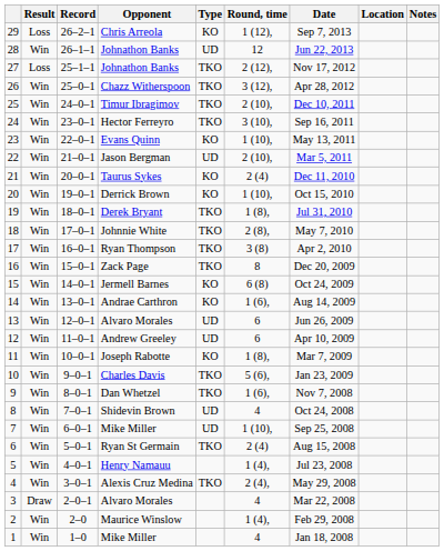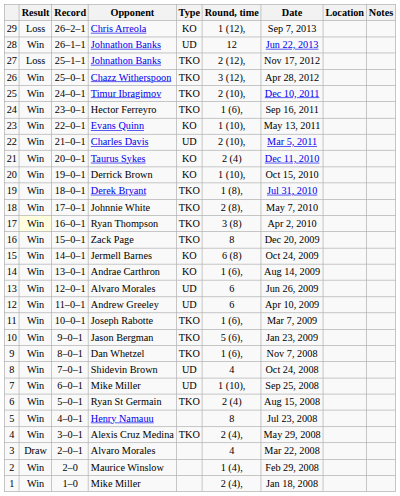24 | Round, time: 3 (10), -> 1 (6),
22 | Opponent: Jason Bergman -> Charles Davis
17 | Result: no background -> lightyellow background
11 | Type: KO -> TKO
11 | Round, time: 1 (8), -> 1 (6),
10 | Opponent: Charles Davis -> Jason Bergman
5 | Round, time: 1 (4), -> 8
1 | Round, time: 4 -> 2 (4),
